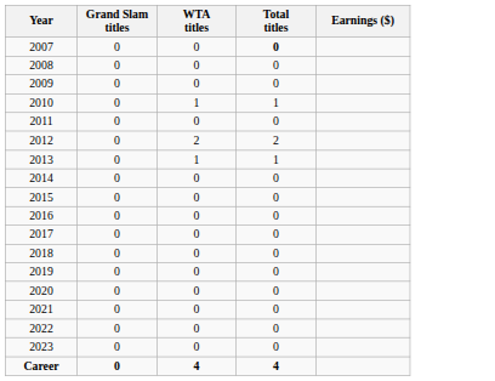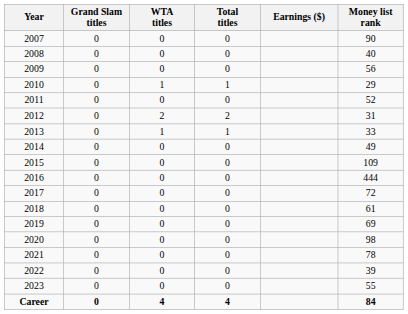+ column: Money list rank | 90 | 40 | 56 | 29 | 52 | 31 | 33 | 49 | 109 | 444 | 72 | 61 | 69 | 98 | 78 | 39 | 55 | 84
2007 | Total titles: bold -> normal
